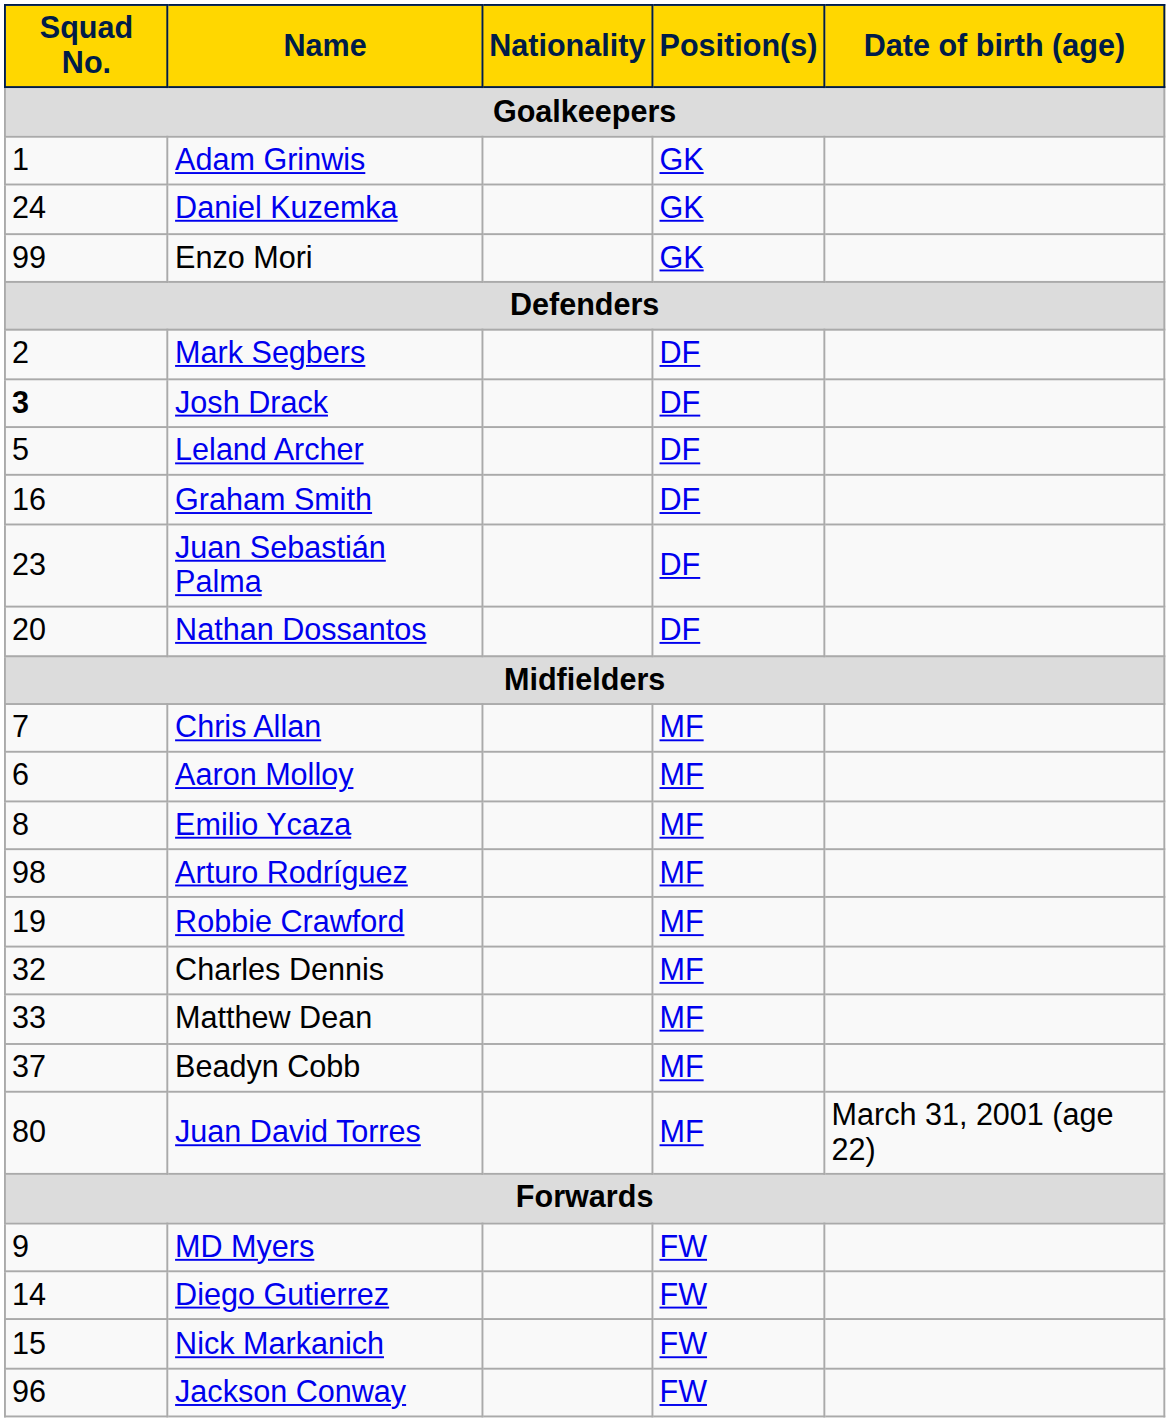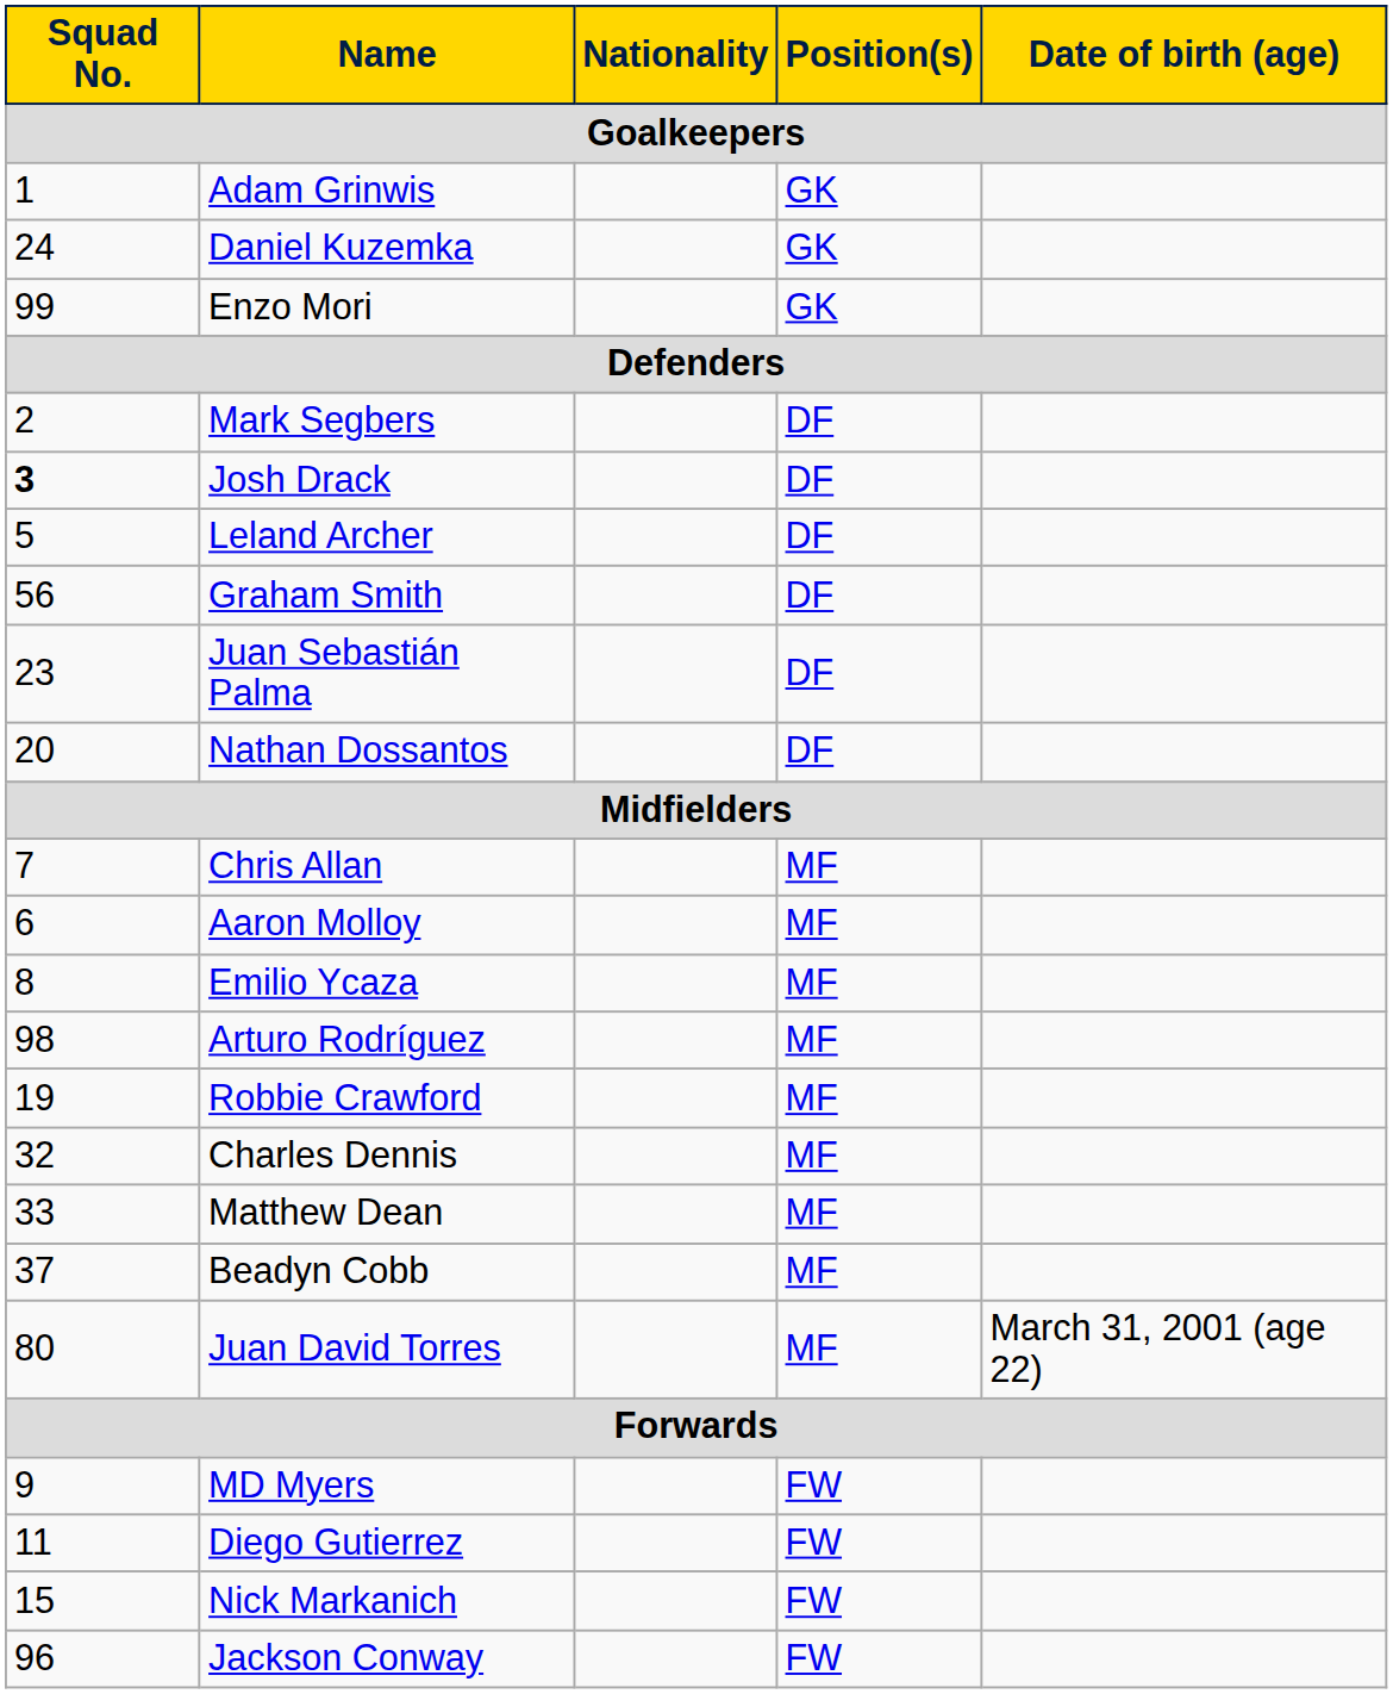Graham Smith | Squad No.: 16 -> 56
Diego Gutierrez | Squad No.: 14 -> 11
